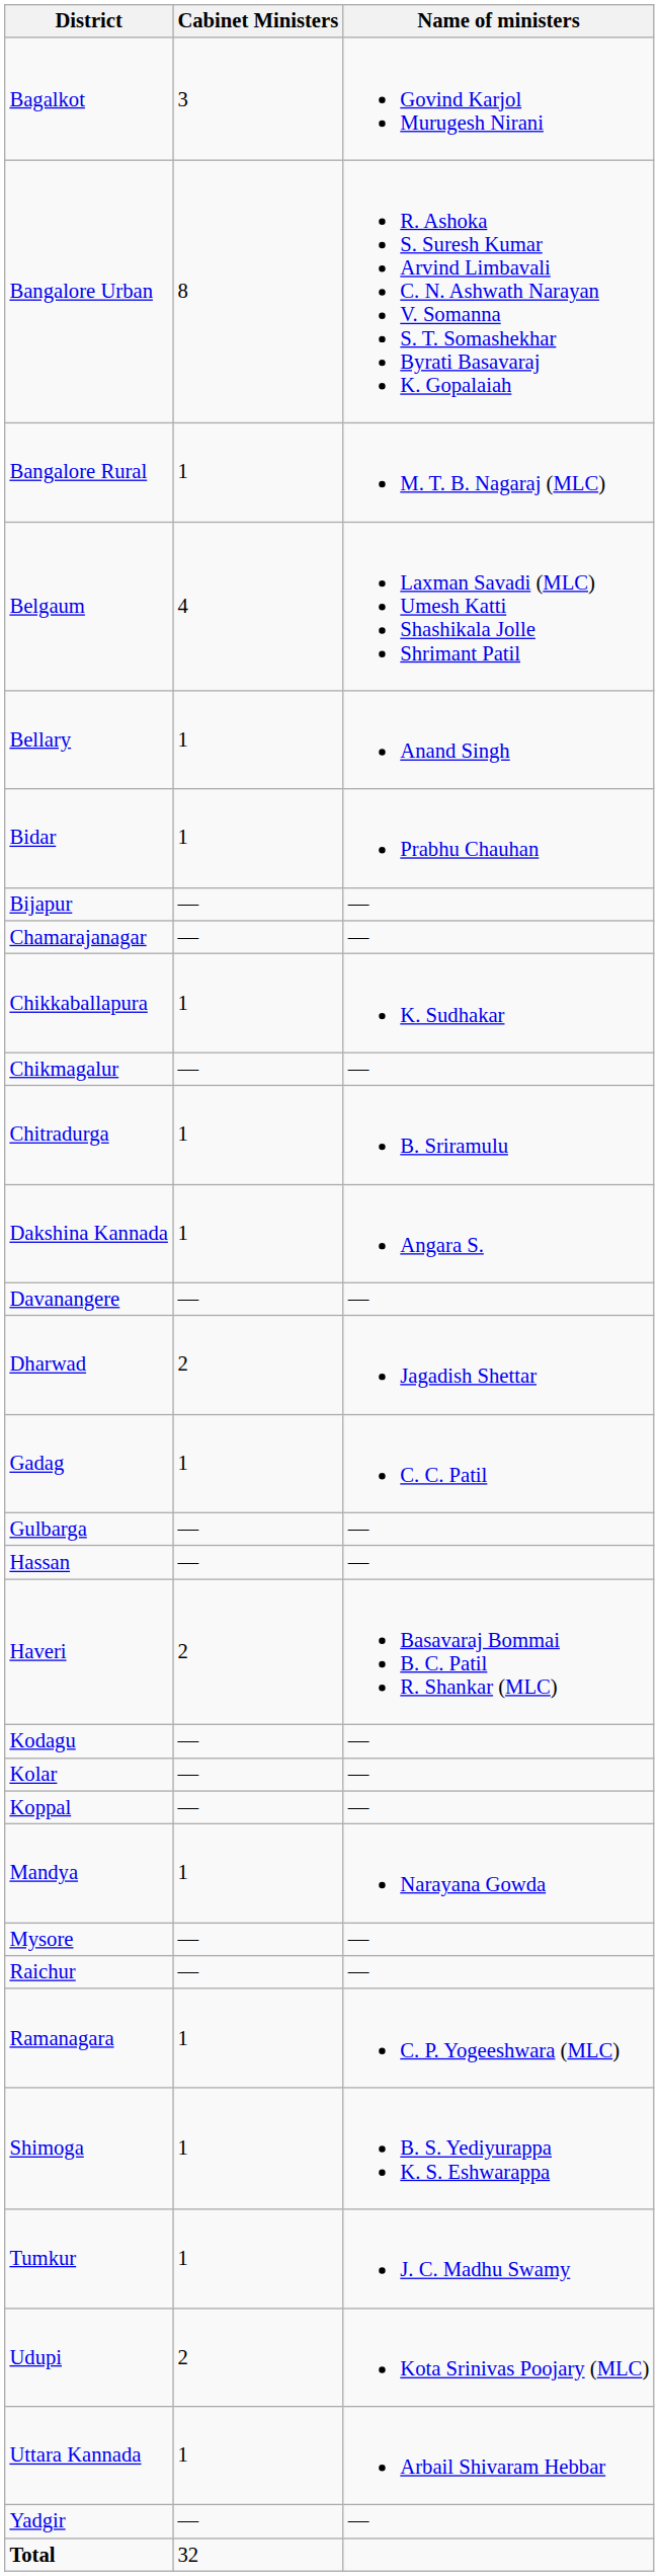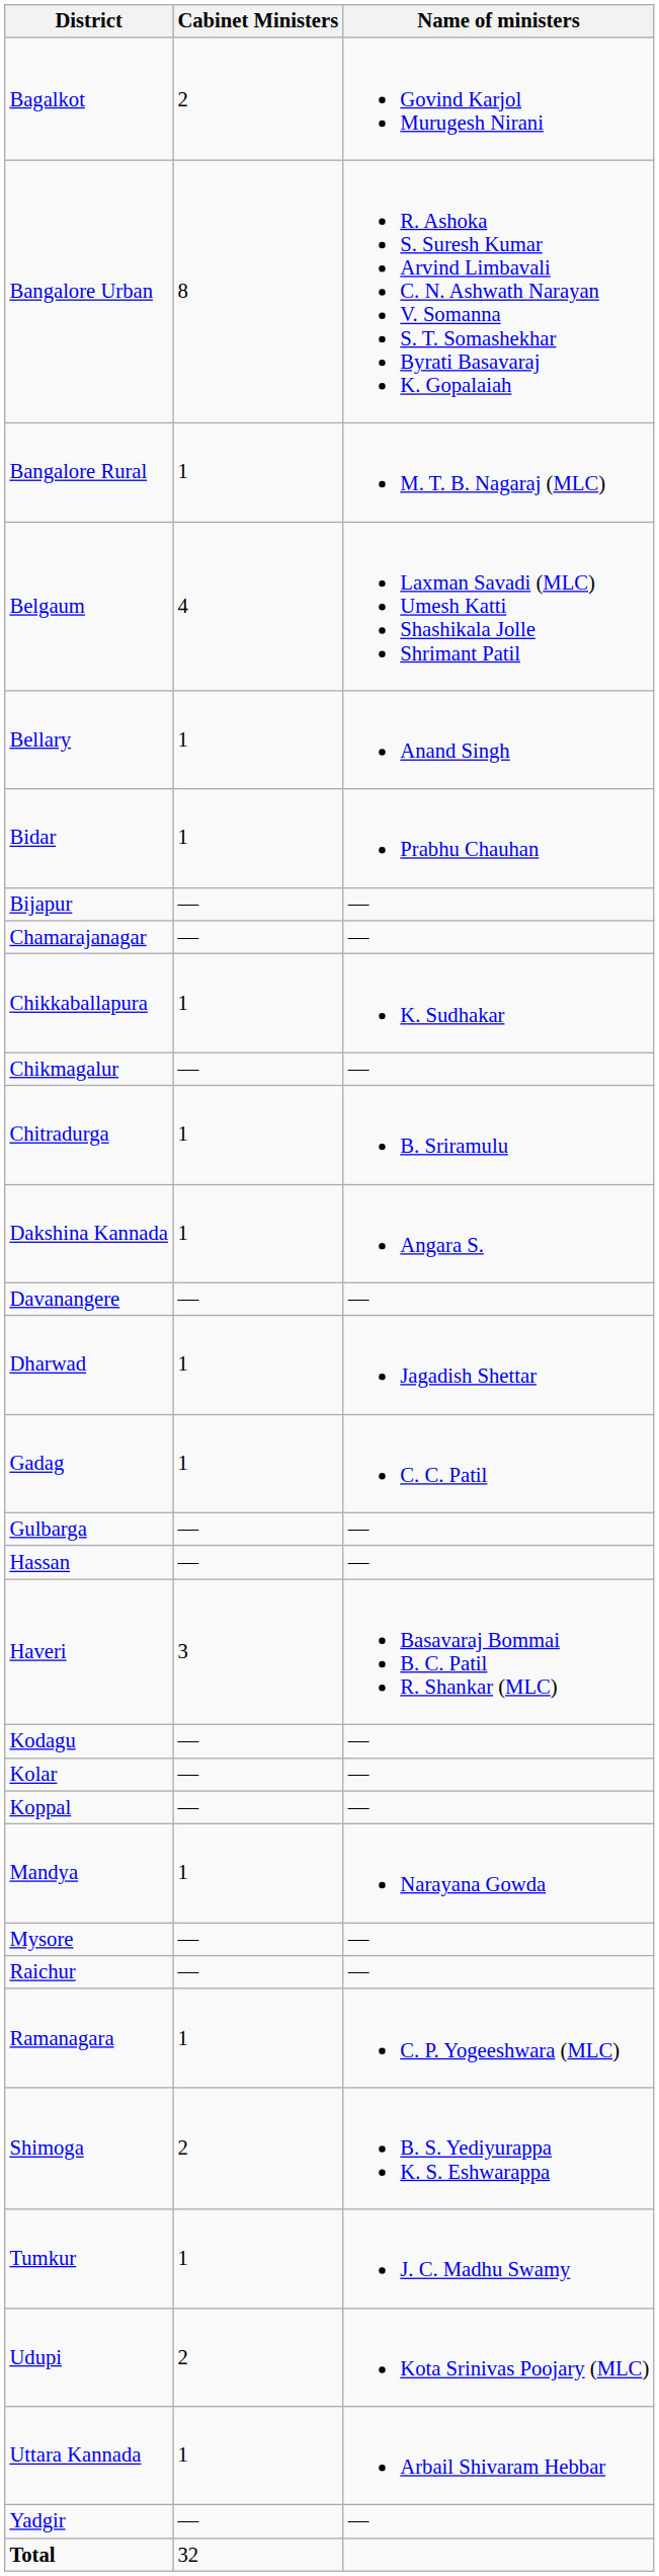Bagalkot | Cabinet Ministers: 3 -> 2
Dharwad | Cabinet Ministers: 2 -> 1
Haveri | Cabinet Ministers: 2 -> 3
Shimoga | Cabinet Ministers: 1 -> 2
